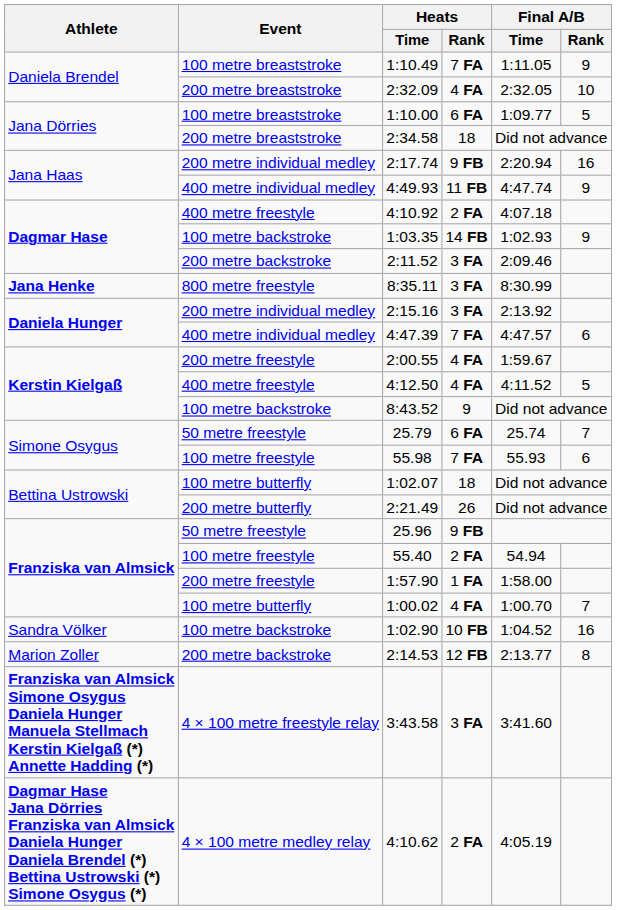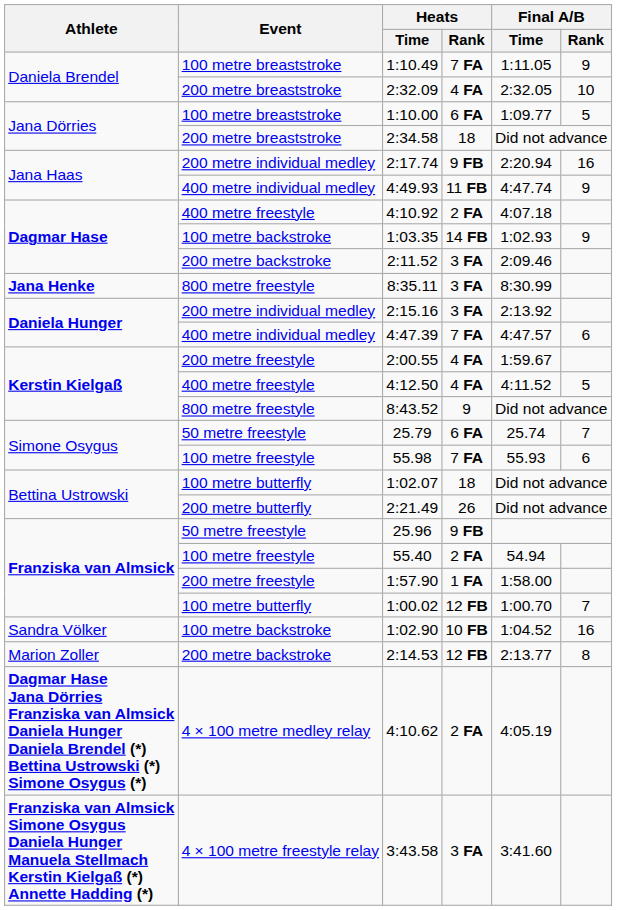8:43.52 | Event: 100 metre backstroke -> 800 metre freestyle
1:00.02 | Heats / Rank: 4 FA -> 12 FB
rows swapped: 3:43.58 <-> 4:10.62
